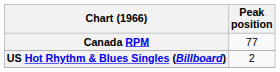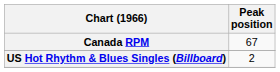Canada RPM | Peak position: 77 -> 67
